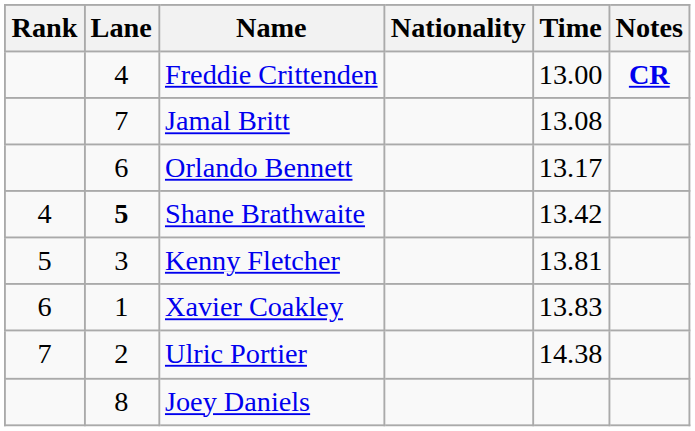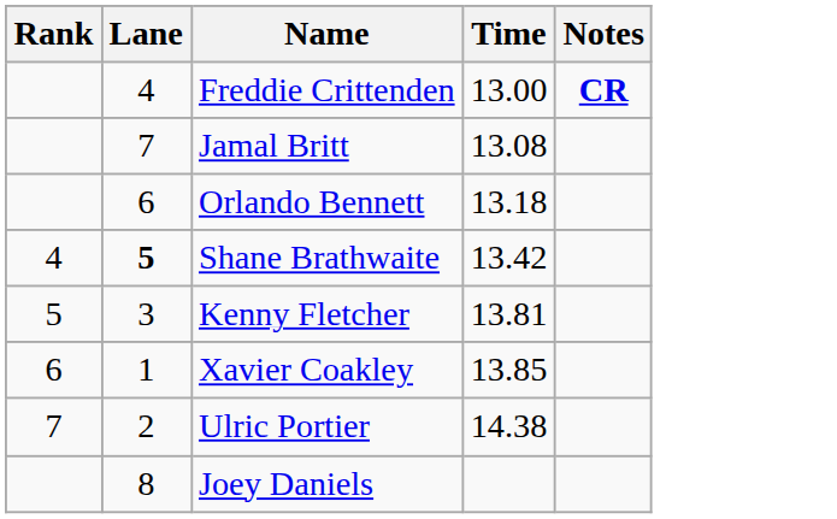- column: Nationality
Orlando Bennett | Time: 13.17 -> 13.18
Xavier Coakley | Time: 13.83 -> 13.85
